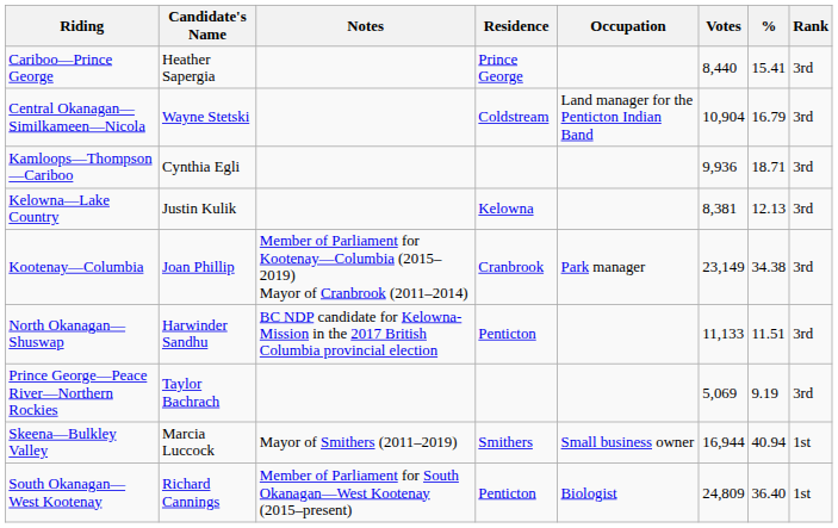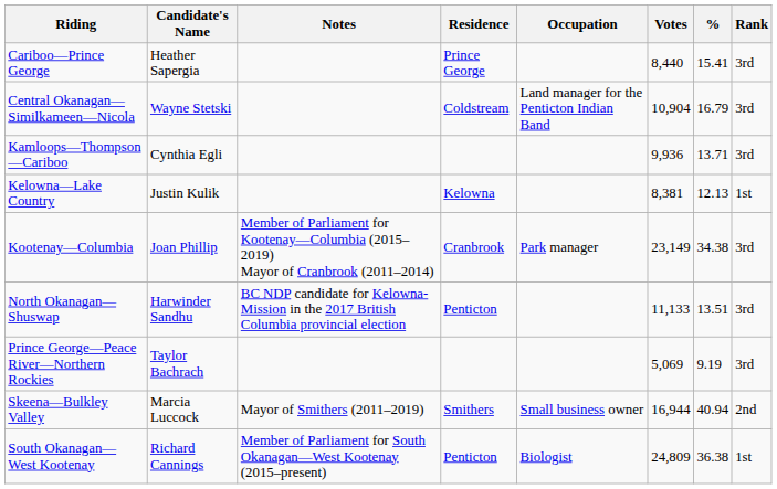Kamloops—Thompson—Cariboo | %: 18.71 -> 13.71
Kelowna—Lake Country | Rank: 3rd -> 1st
North Okanagan—Shuswap | %: 11.51 -> 13.51
Skeena—Bulkley Valley | Rank: 1st -> 2nd
South Okanagan—West Kootenay | %: 36.40 -> 36.38
